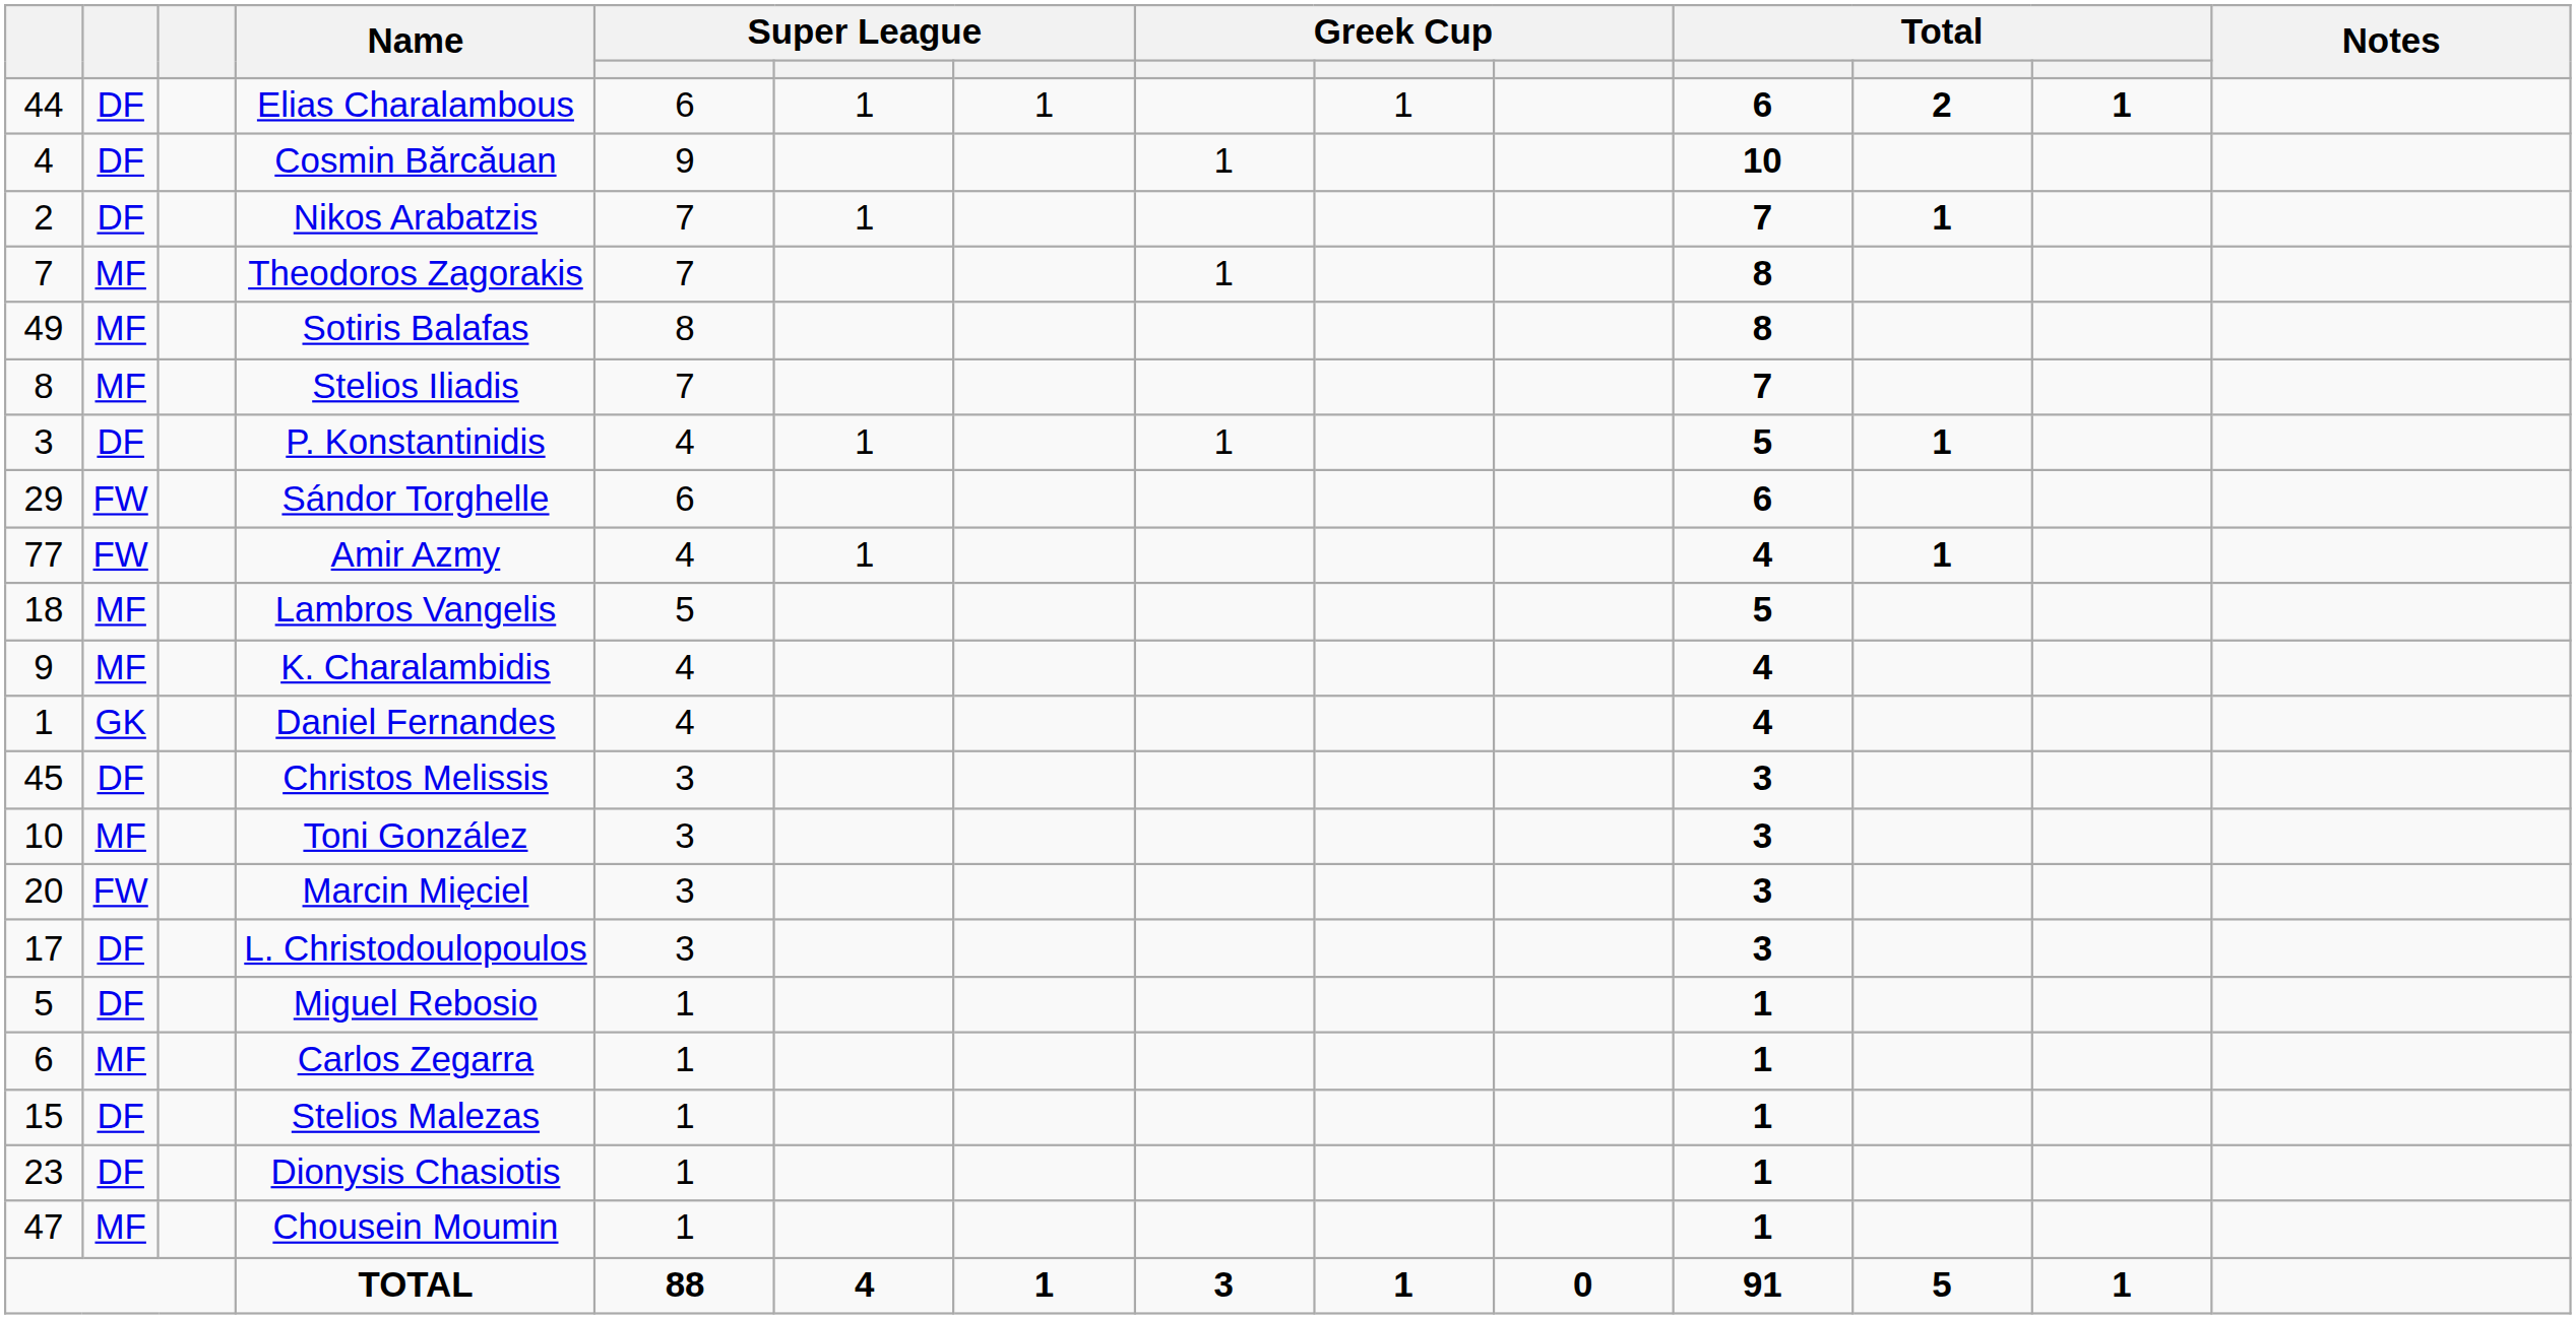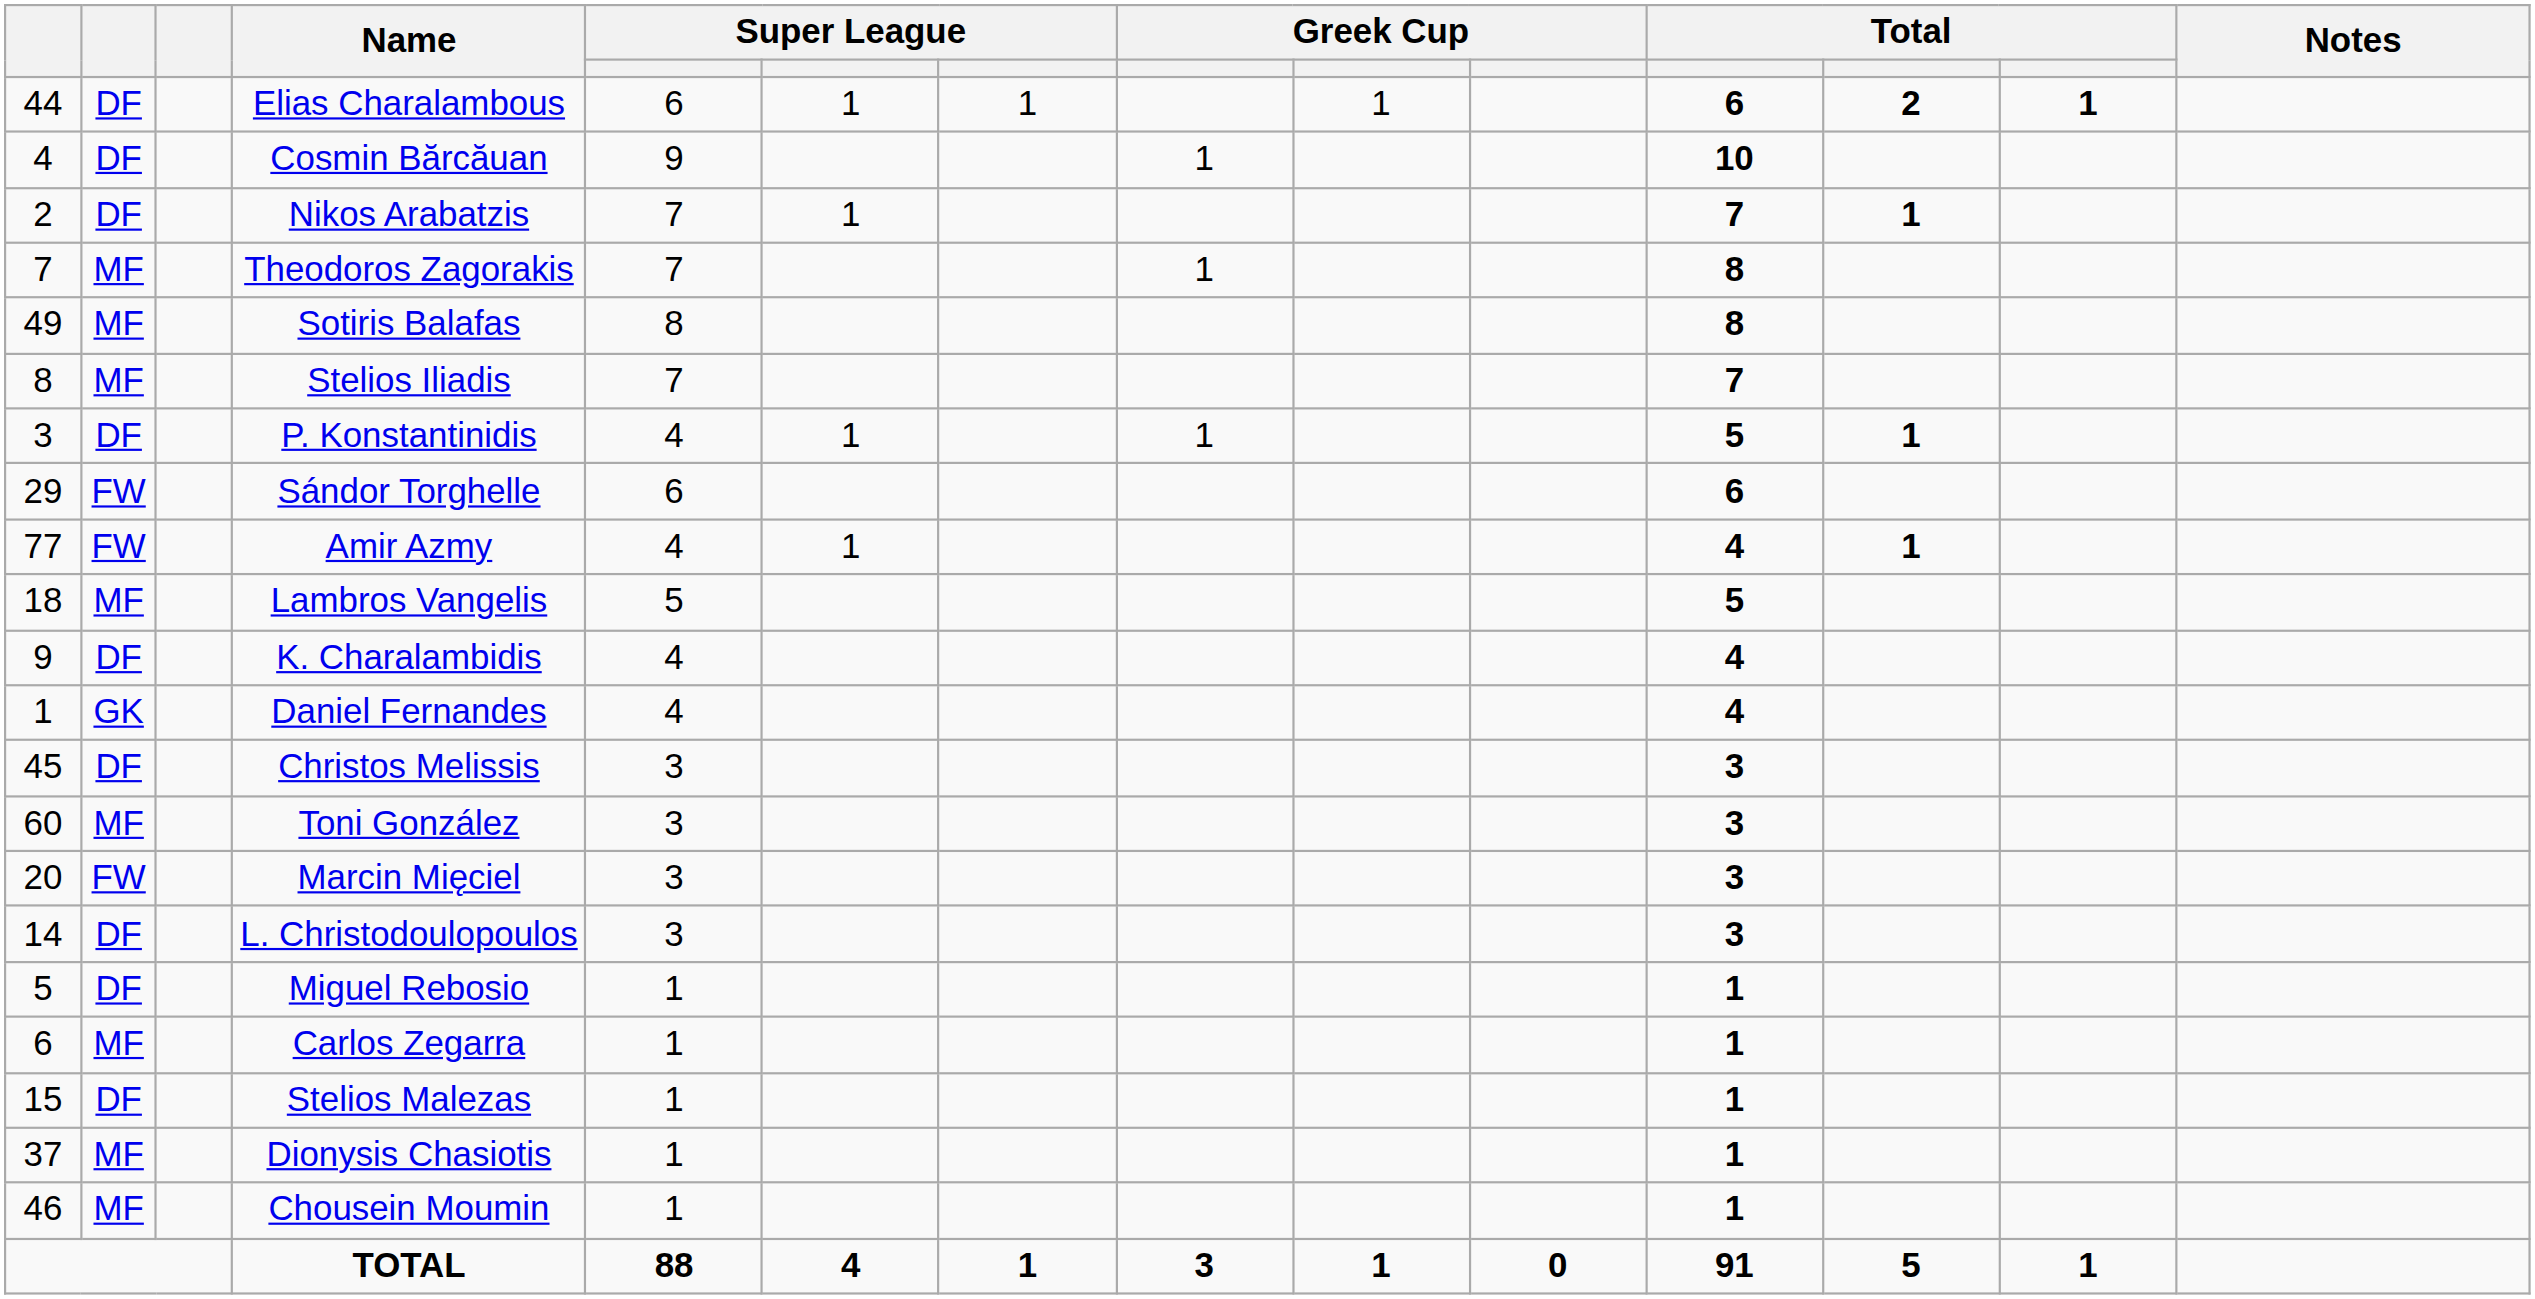K. Charalambidis | column 2: MF -> DF
Toni González | column 1: 10 -> 60
L. Christodoulopoulos | column 1: 17 -> 14
Dionysis Chasiotis | column 1: 23 -> 37
Dionysis Chasiotis | column 2: DF -> MF
Chousein Moumin | column 1: 47 -> 46
